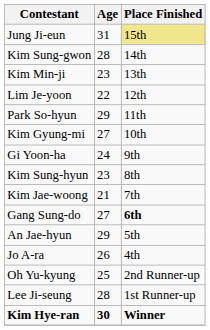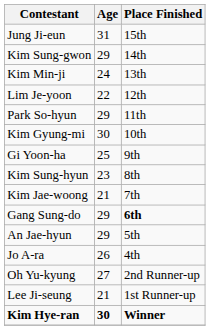Jung Ji-eun | Place Finished: khaki background -> no background
Kim Sung-gwon | Age: 28 -> 29
Kim Min-ji | Age: 23 -> 24
Kim Gyung-mi | Age: 27 -> 30
Gi Yoon-ha | Age: 24 -> 25
Gang Sung-do | Age: 27 -> 29
Oh Yu-kyung | Age: 25 -> 27
Lee Ji-seung | Age: 28 -> 21
